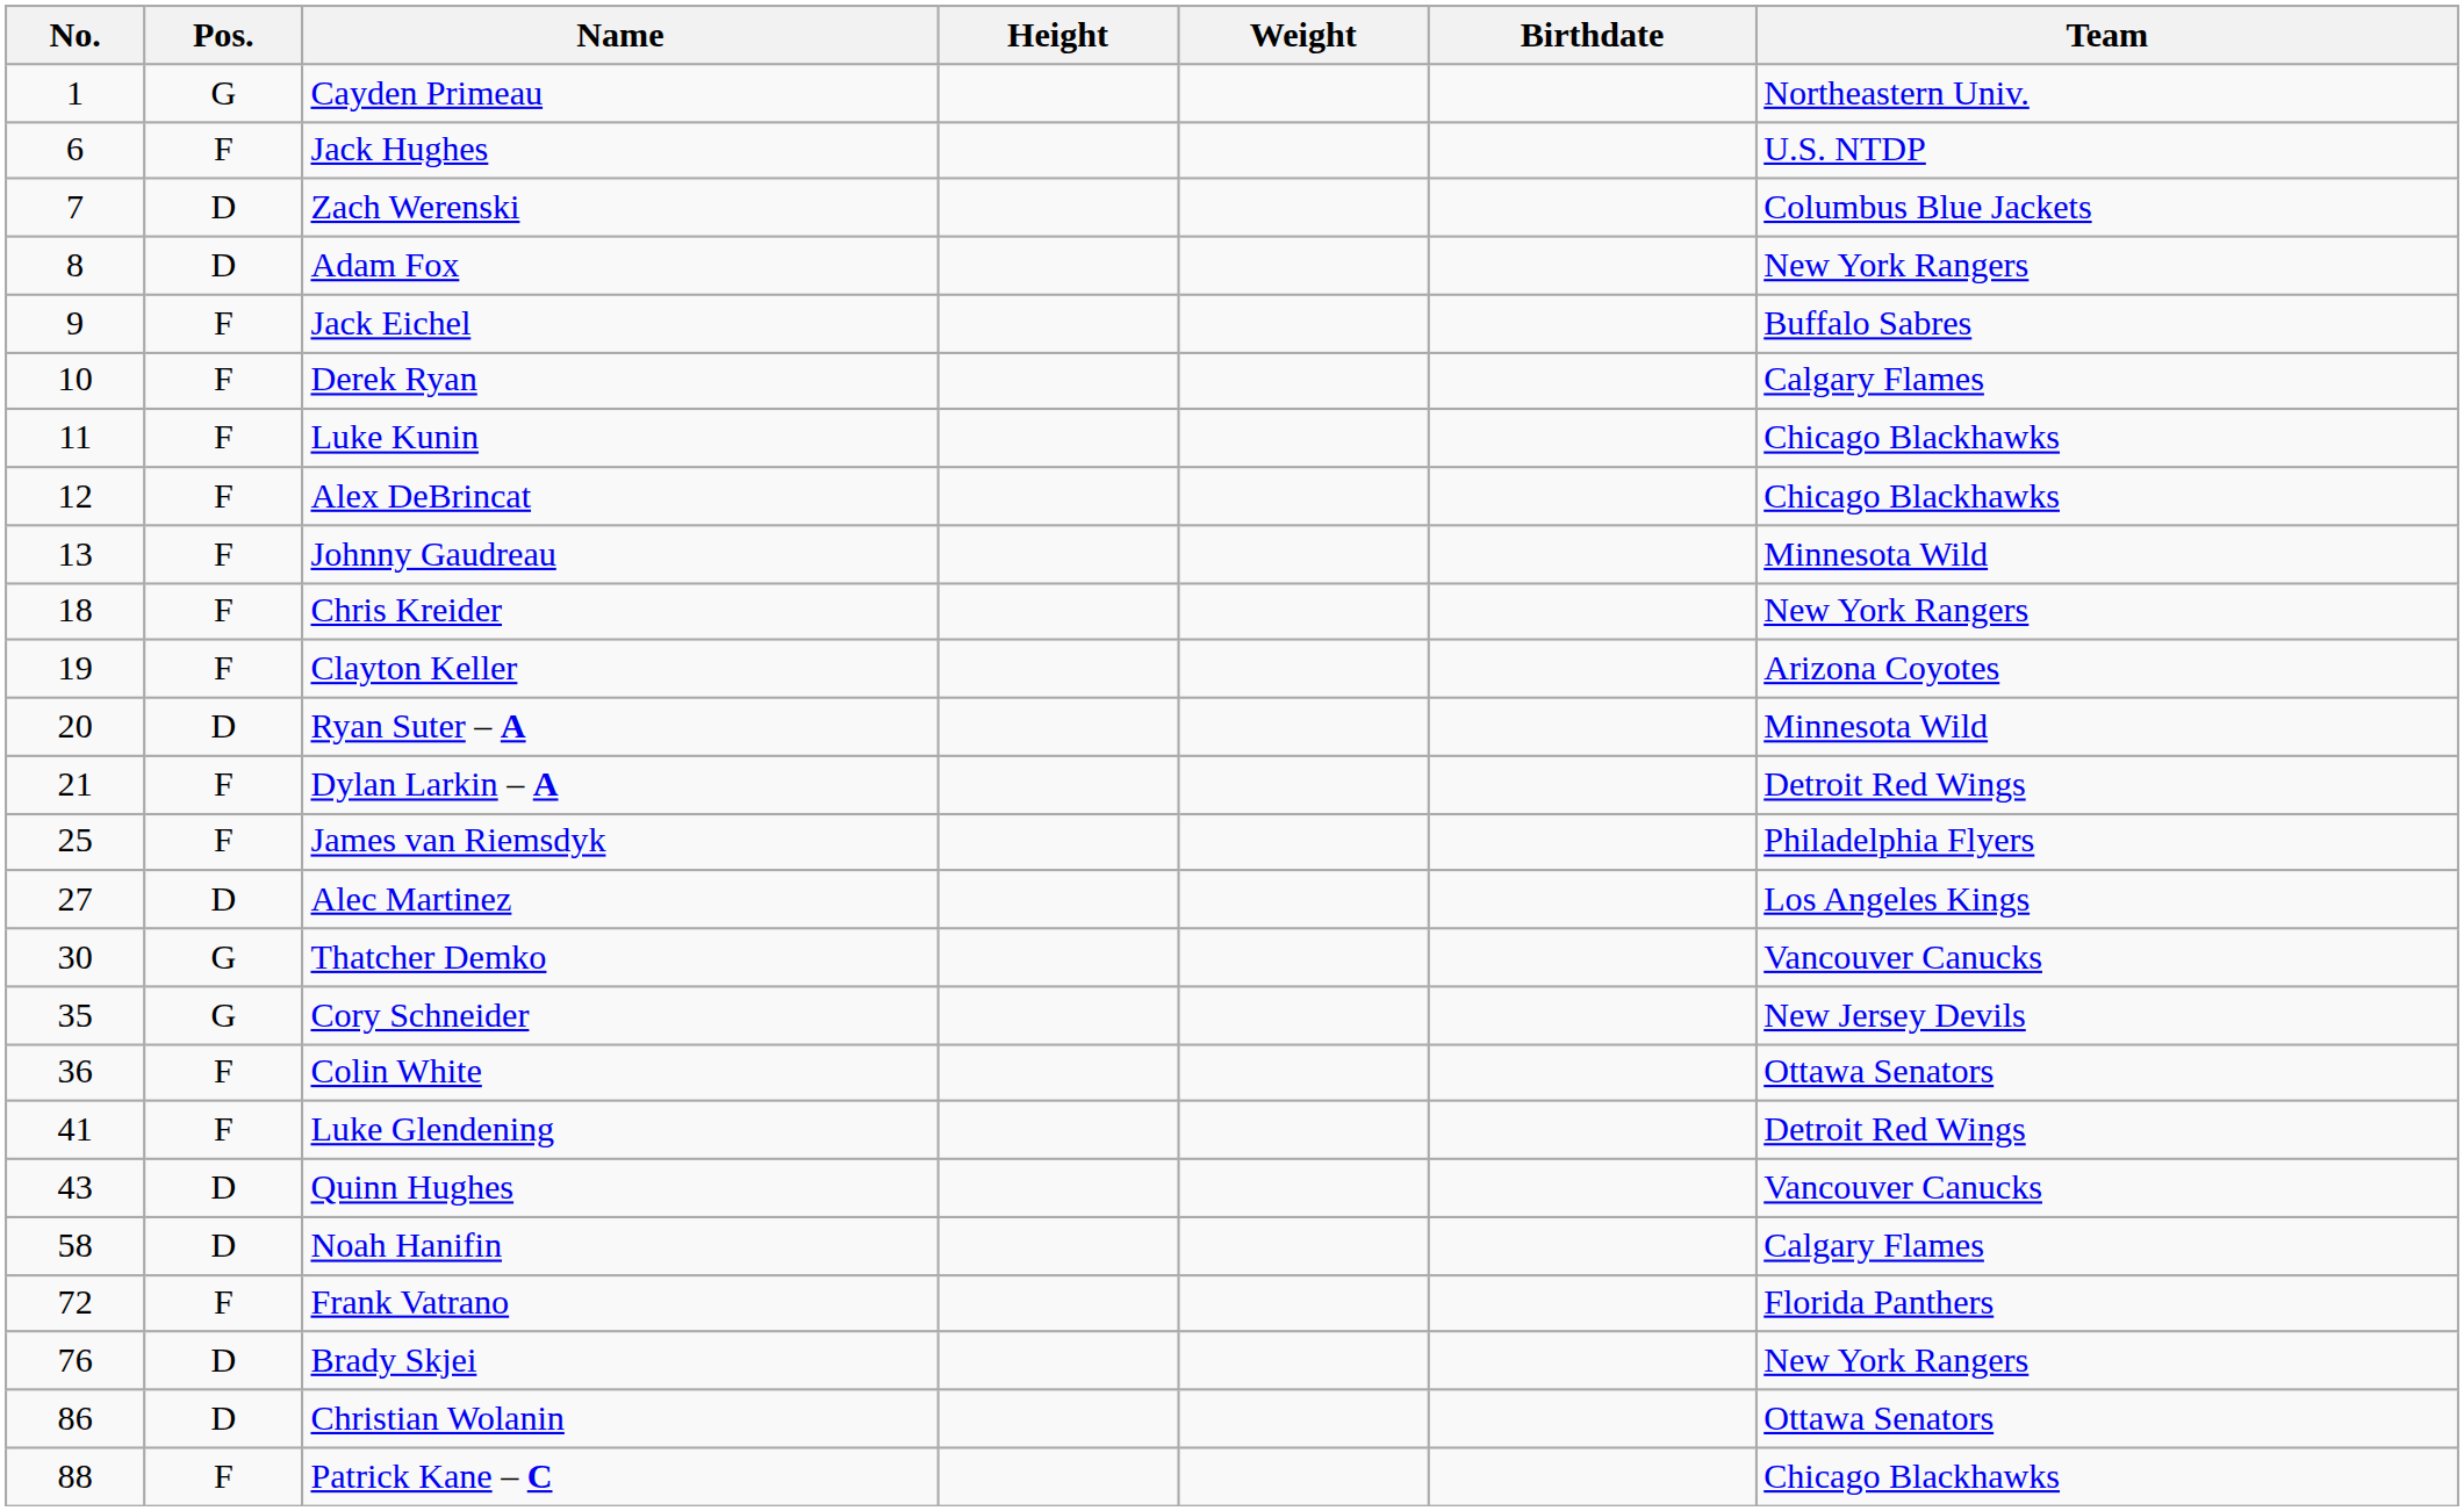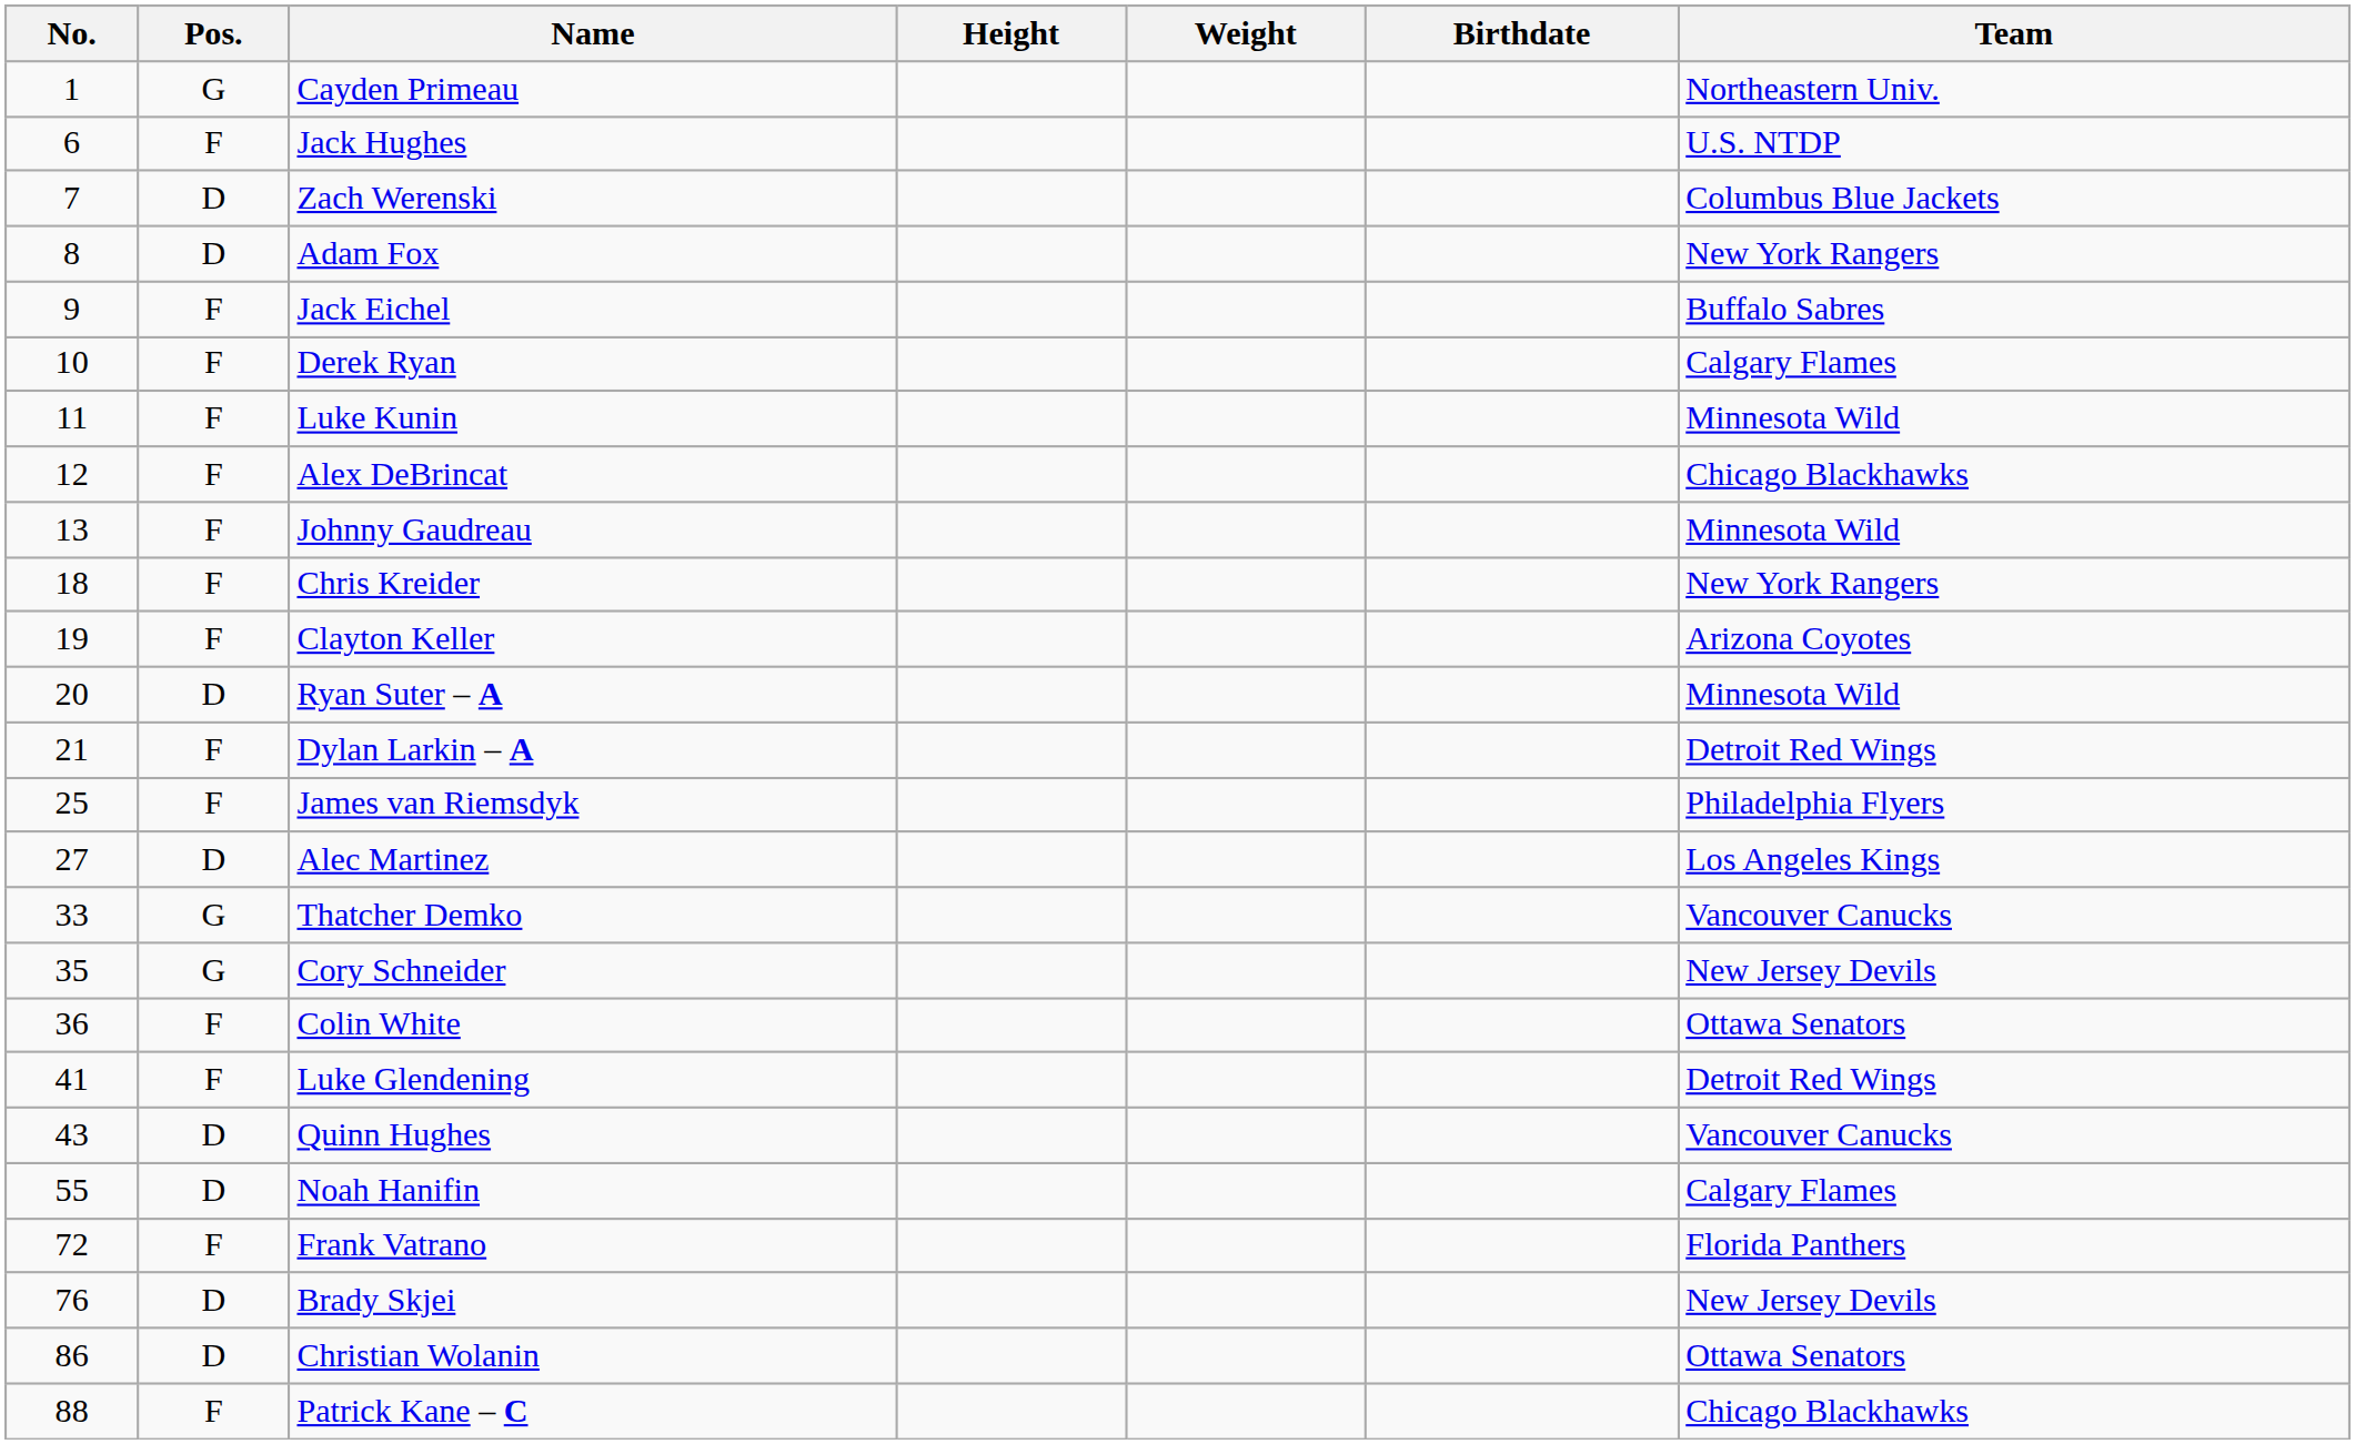Luke Kunin | Team: Chicago Blackhawks -> Minnesota Wild
Thatcher Demko | No.: 30 -> 33
Noah Hanifin | No.: 58 -> 55
Brady Skjei | Team: New York Rangers -> New Jersey Devils
